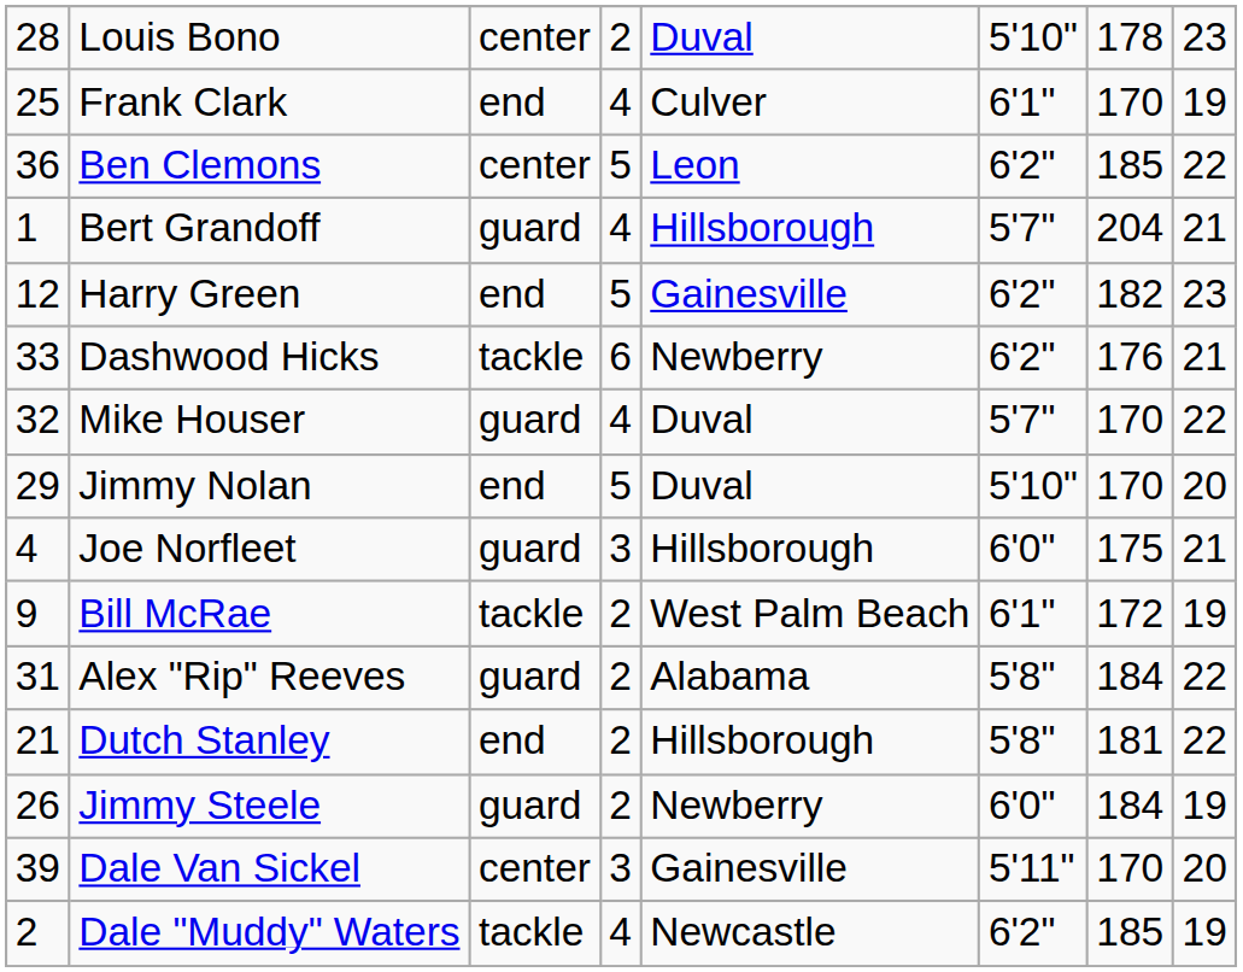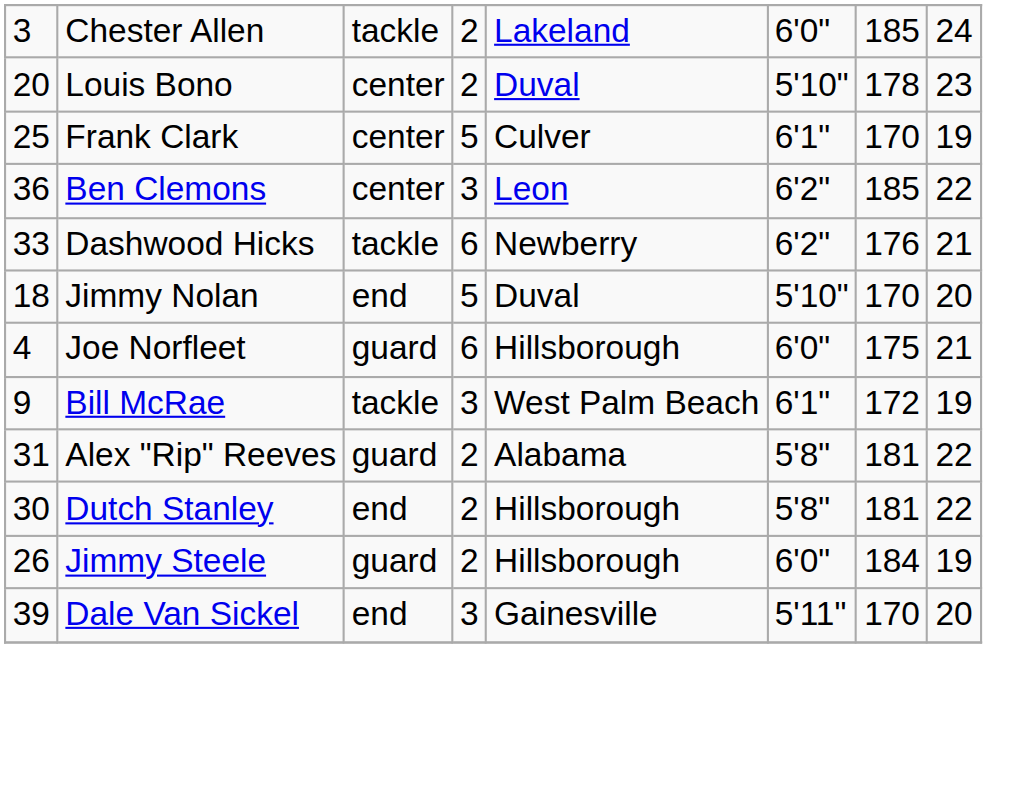+ row: 3 | Chester Allen | tackle | 2 | Lakeland | 6'0" | 185 | 24
Louis Bono | column 1: 28 -> 20
Frank Clark | column 3: end -> center
Frank Clark | column 4: 4 -> 5
Ben Clemons | column 4: 5 -> 3
- row: 1 | Bert Grandoff | guard | 4 | Hillsborough | 5'7" | 204 | 21
- row: 12 | Harry Green | end | 5 | Gainesville | 6'2" | 182 | 23
- row: 32 | Mike Houser | guard | 4 | Duval | 5'7" | 170 | 22
Jimmy Nolan | column 1: 29 -> 18
Joe Norfleet | column 4: 3 -> 6
Bill McRae | column 4: 2 -> 3
Alex "Rip" Reeves | column 7: 184 -> 181
Dutch Stanley | column 1: 21 -> 30
Jimmy Steele | column 5: Newberry -> Hillsborough
Dale Van Sickel | column 3: center -> end
- row: 2 | Dale "Muddy" Waters | tackle | 4 | Newcastle | 6'2" | 185 | 19
